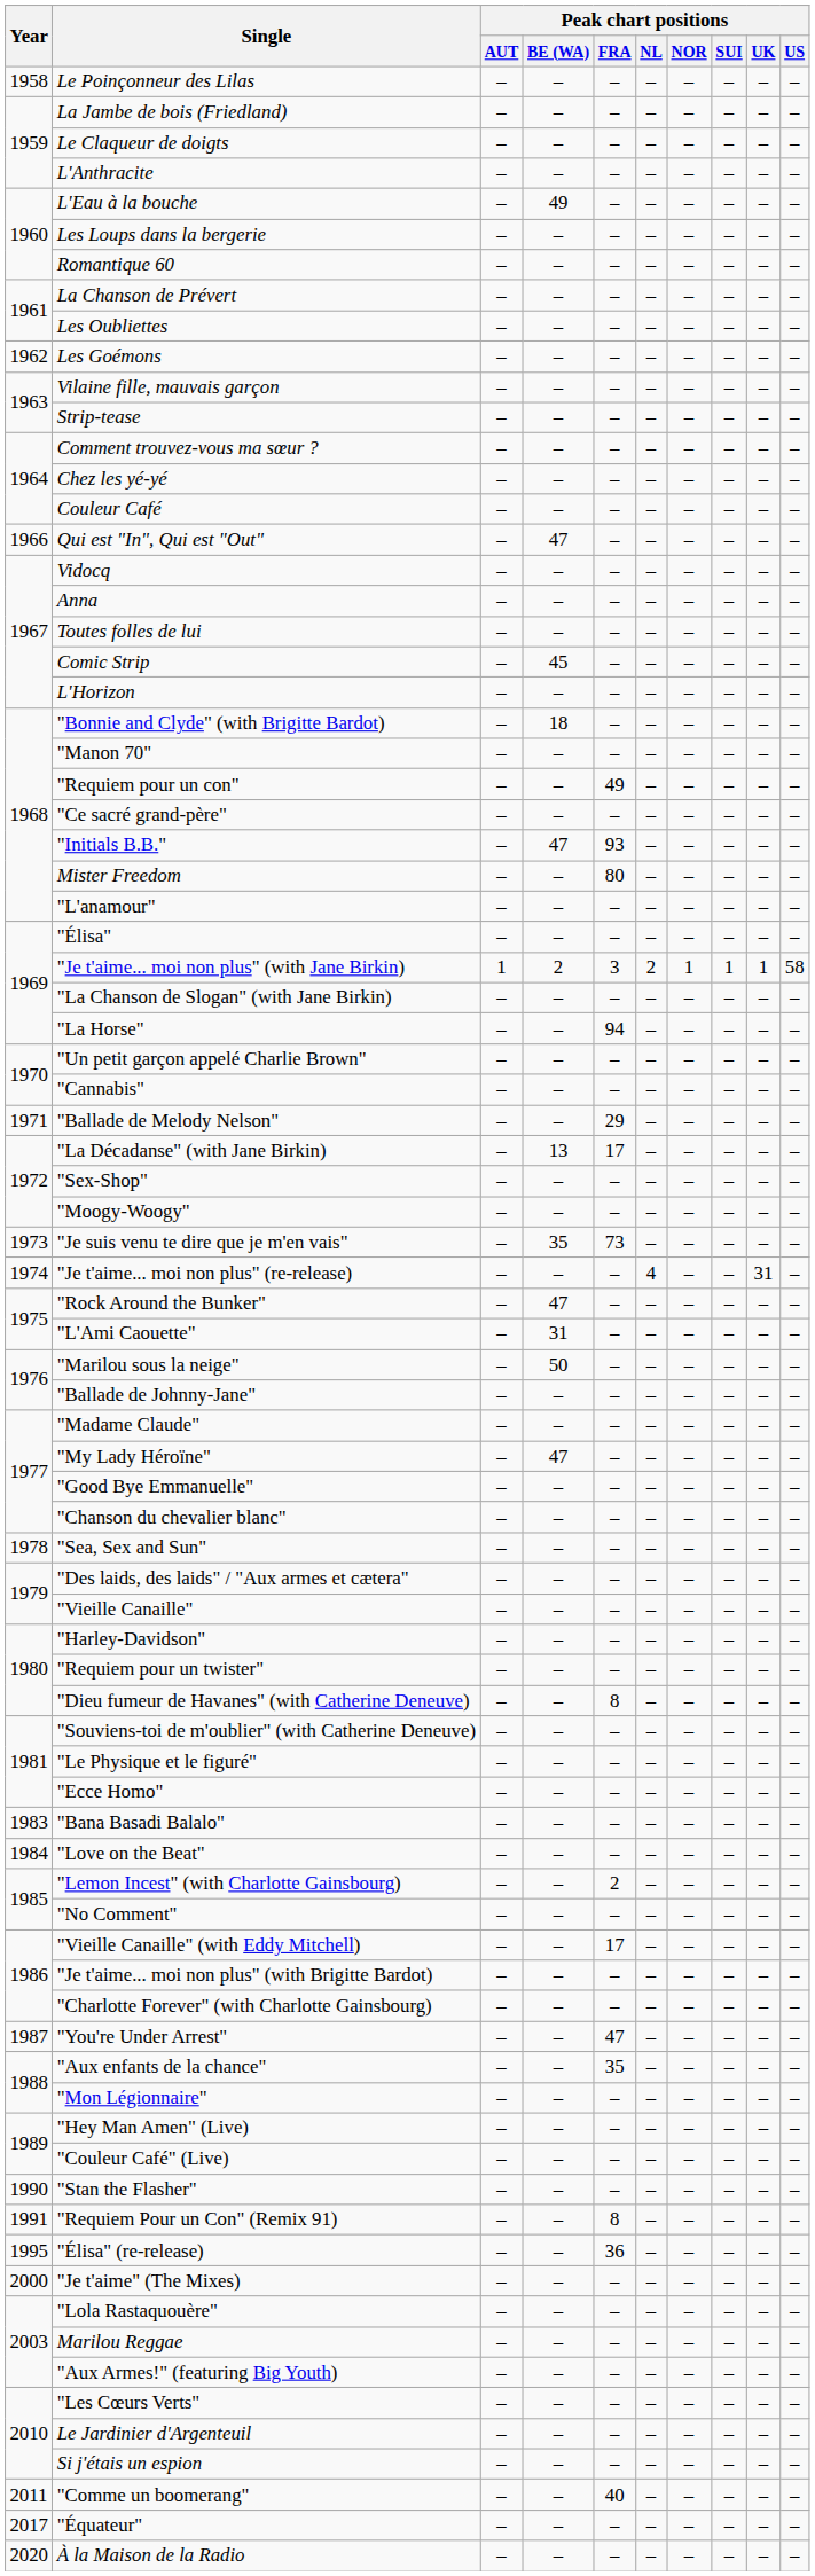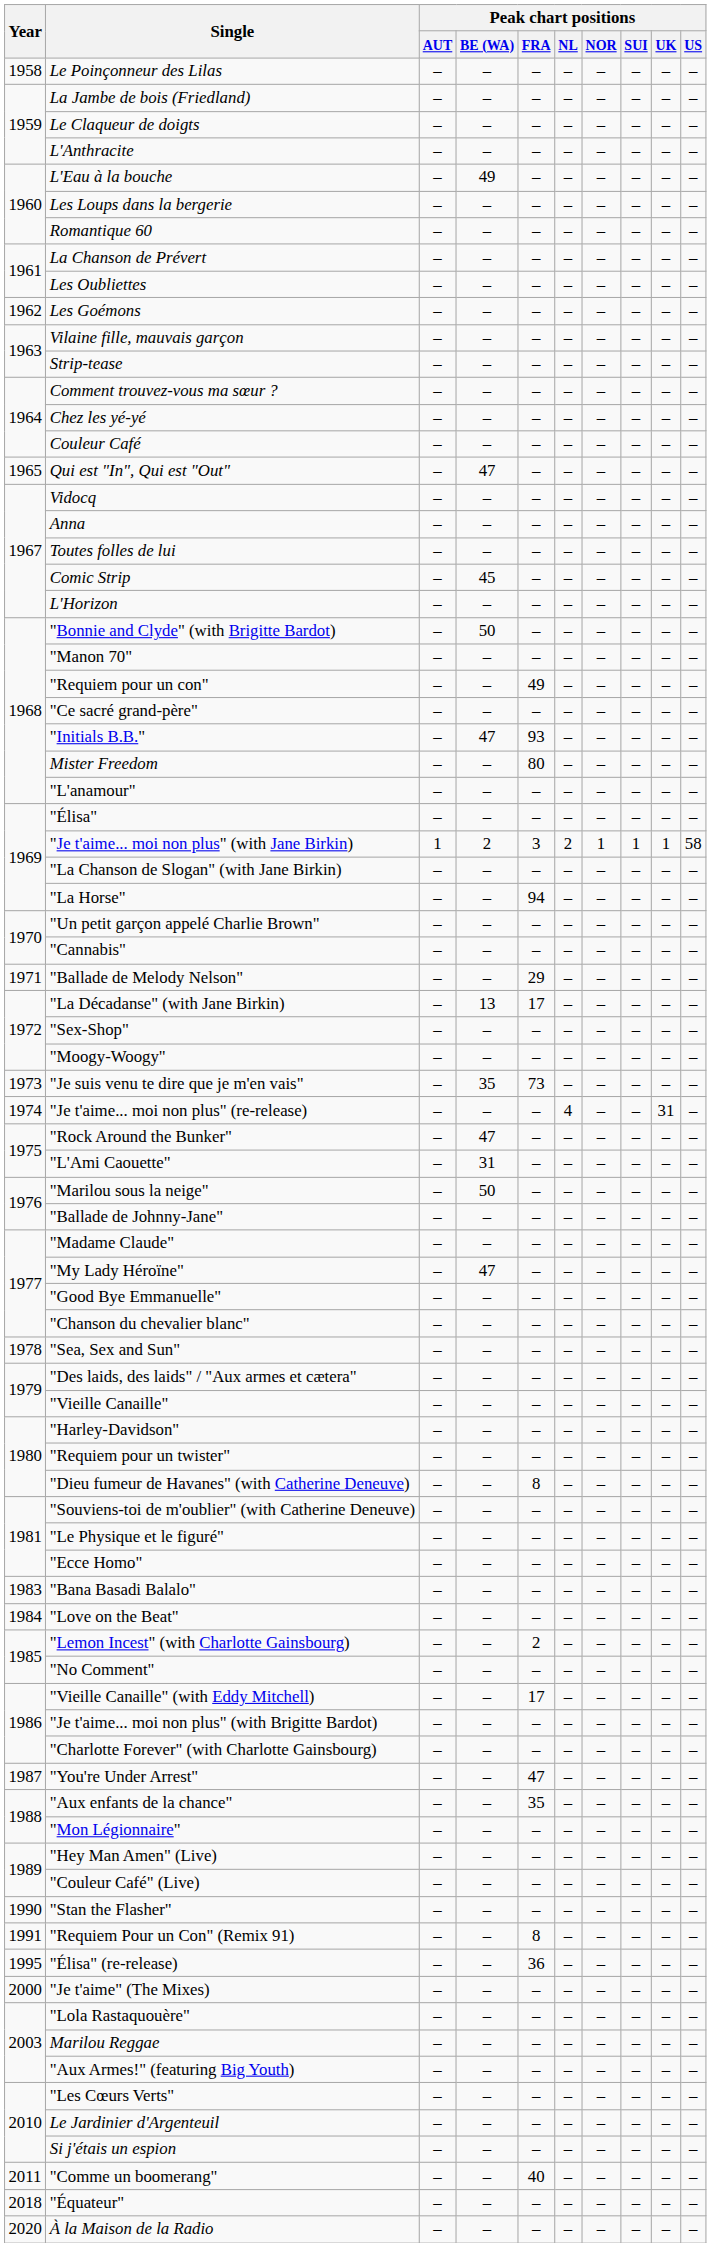Qui est "In", Qui est "Out" | Year: 1966 -> 1965
"Bonnie and Clyde" (with Brigitte Bardot) | Peak chart positions / BE (WA): 18 -> 50
"Équateur" | Year: 2017 -> 2018
